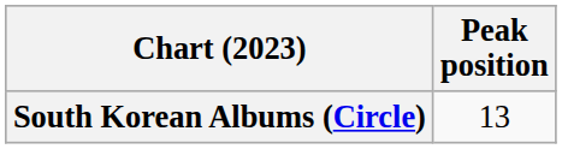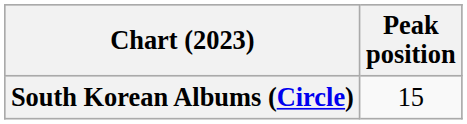South Korean Albums (Circle) | Peak position: 13 -> 15
